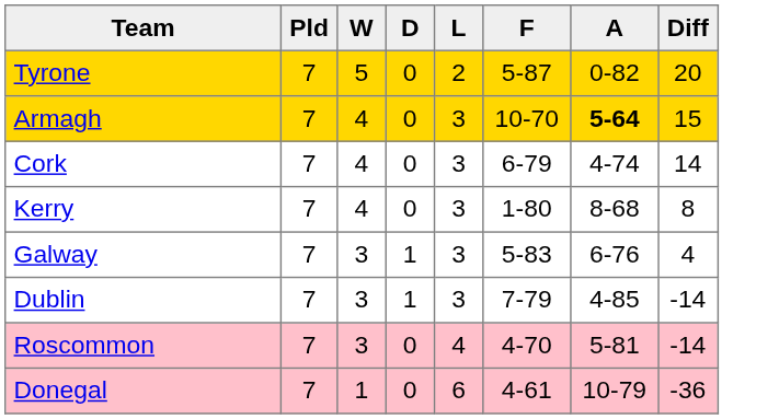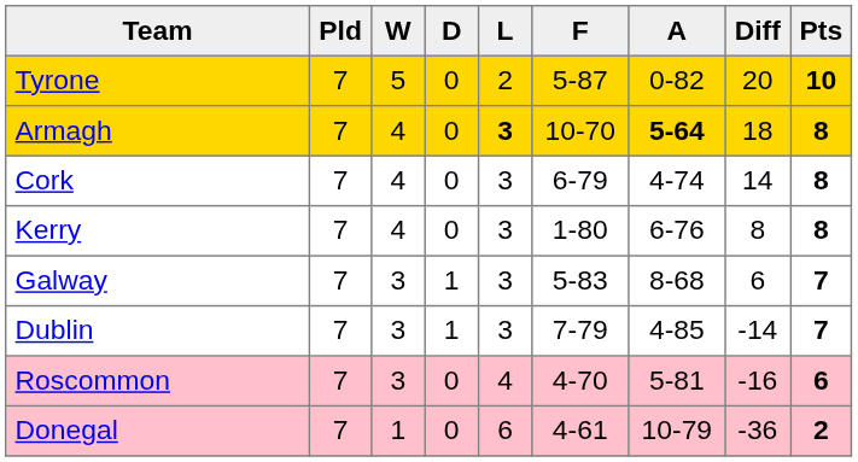+ column: Pts | 10 | 8 | 8 | 8 | 7 | 7 | 6 | 2
Armagh | L: normal -> bold
Armagh | Diff: 15 -> 18
Kerry | A: 8-68 -> 6-76
Galway | A: 6-76 -> 8-68
Galway | Diff: 4 -> 6
Roscommon | Diff: -14 -> -16
